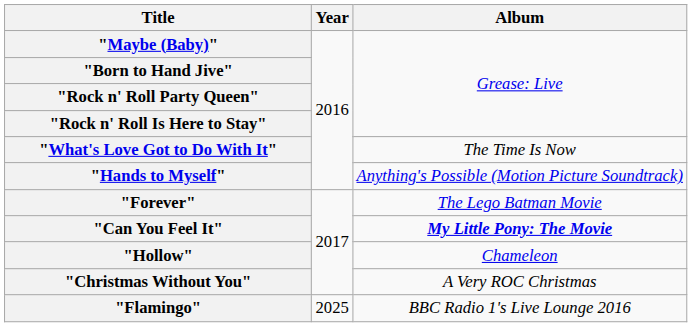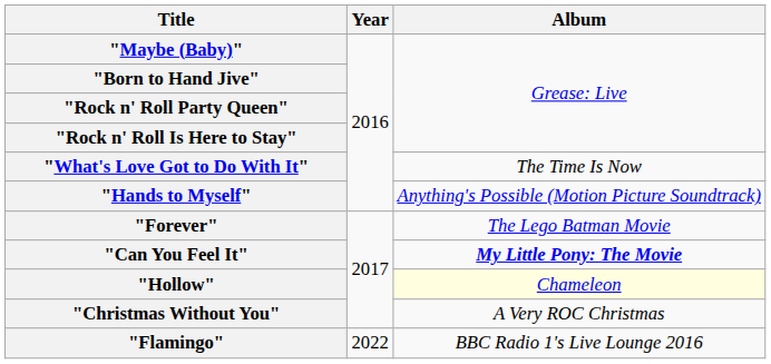"Hollow" | Album: no background -> lightyellow background
"Flamingo" | Year: 2025 -> 2022
